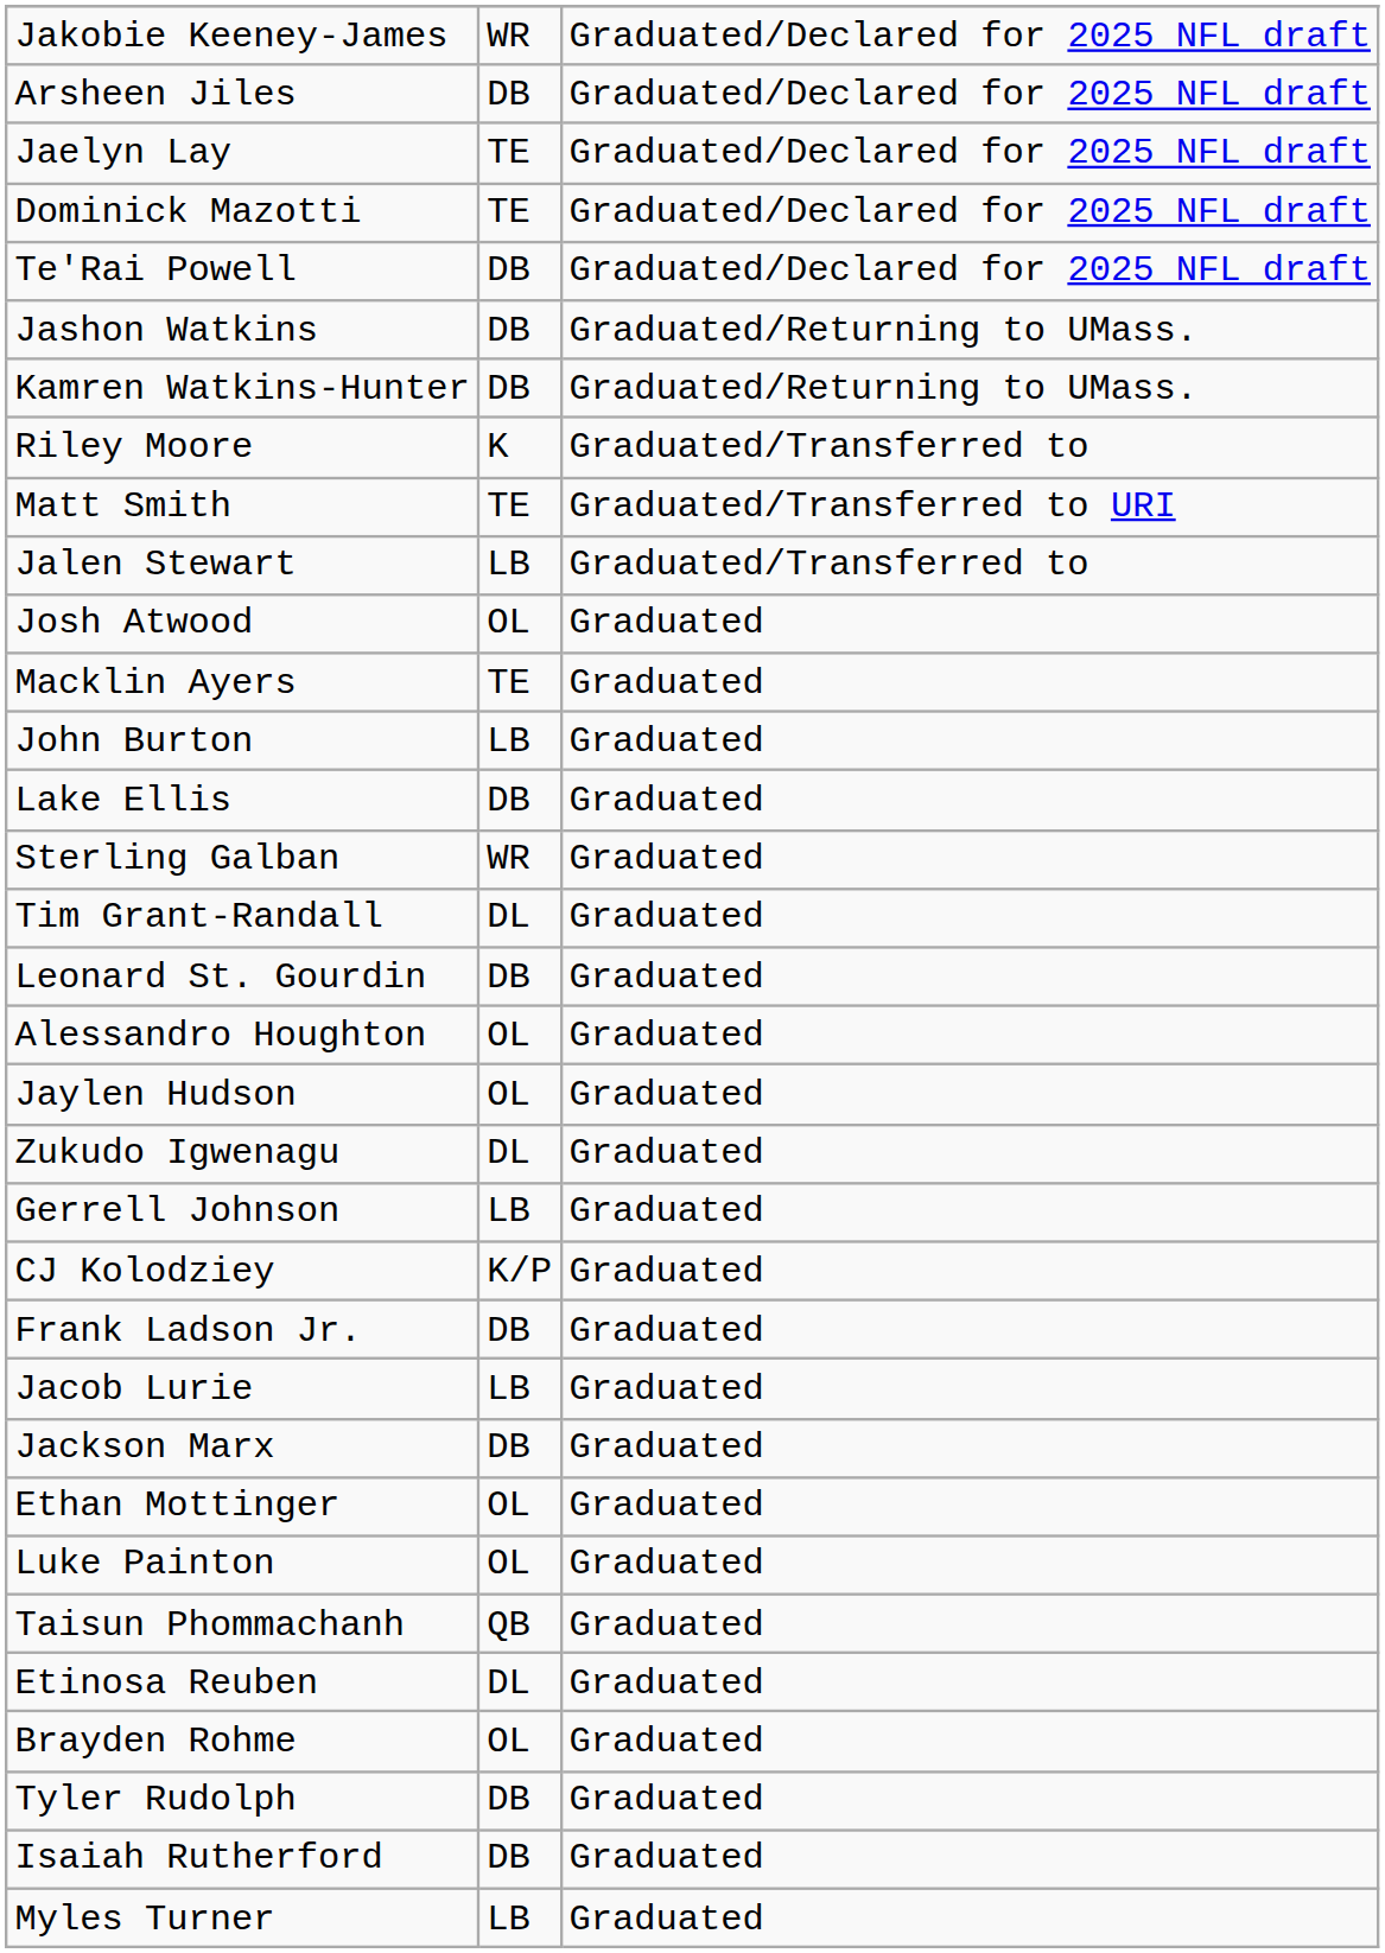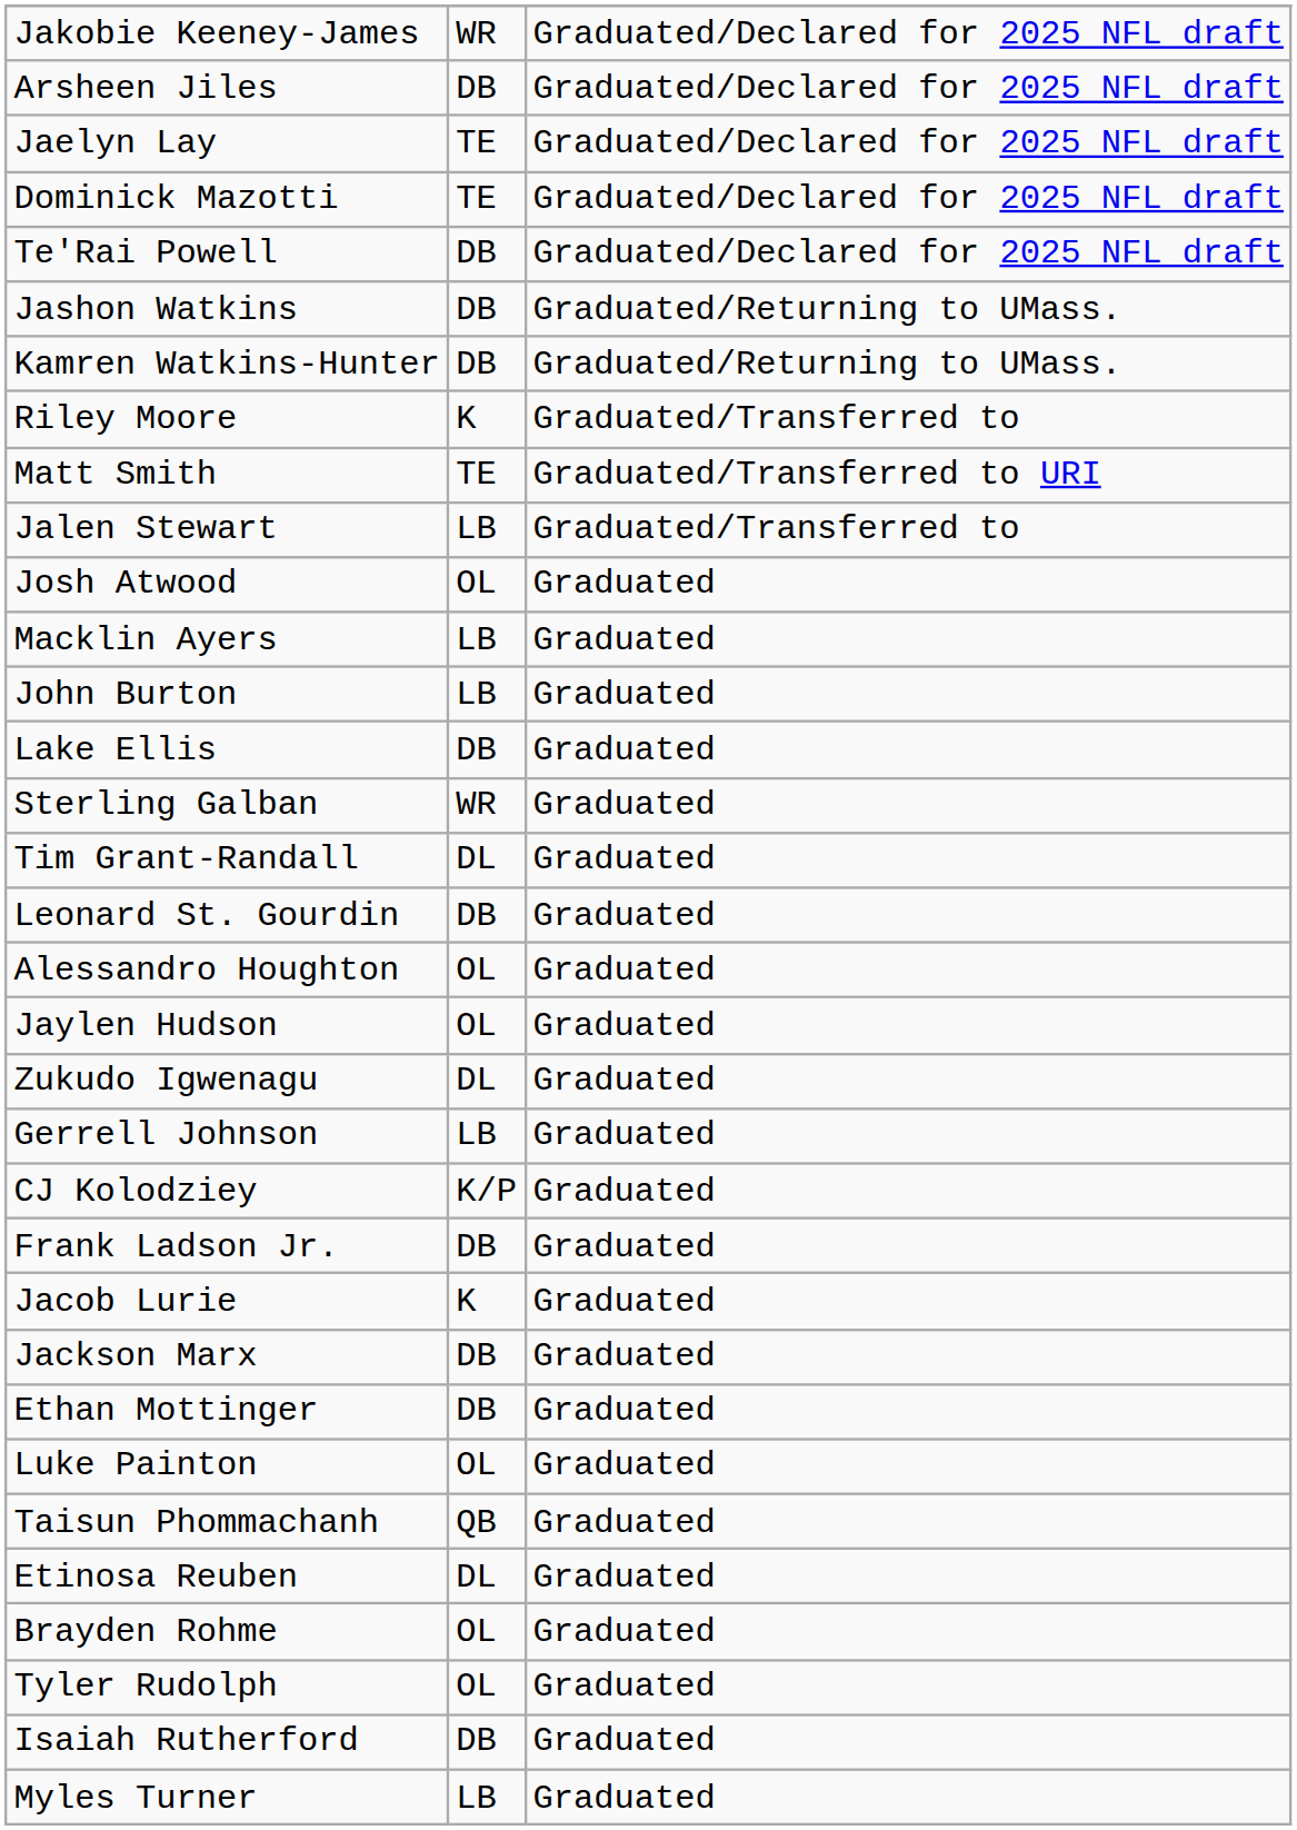Macklin Ayers | column 2: TE -> LB
Jacob Lurie | column 2: LB -> K
Ethan Mottinger | column 2: OL -> DB
Tyler Rudolph | column 2: DB -> OL
